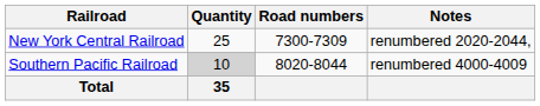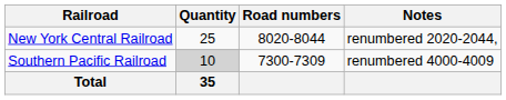New York Central Railroad | Road numbers: 7300-7309 -> 8020-8044
Southern Pacific Railroad | Road numbers: 8020-8044 -> 7300-7309
